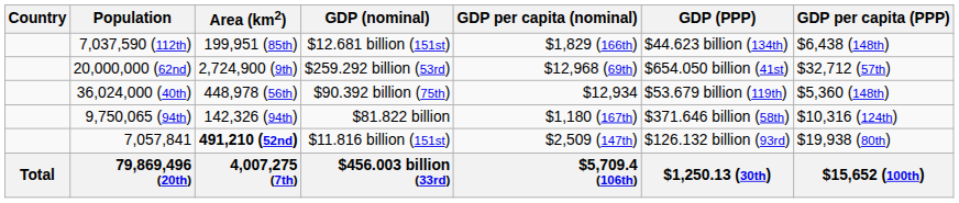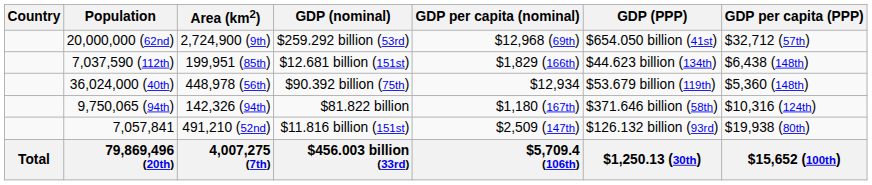rows swapped: 20,000,000 (62nd) <-> 7,037,590 (112th)
7,057,841 | Area (km2): bold -> normal
